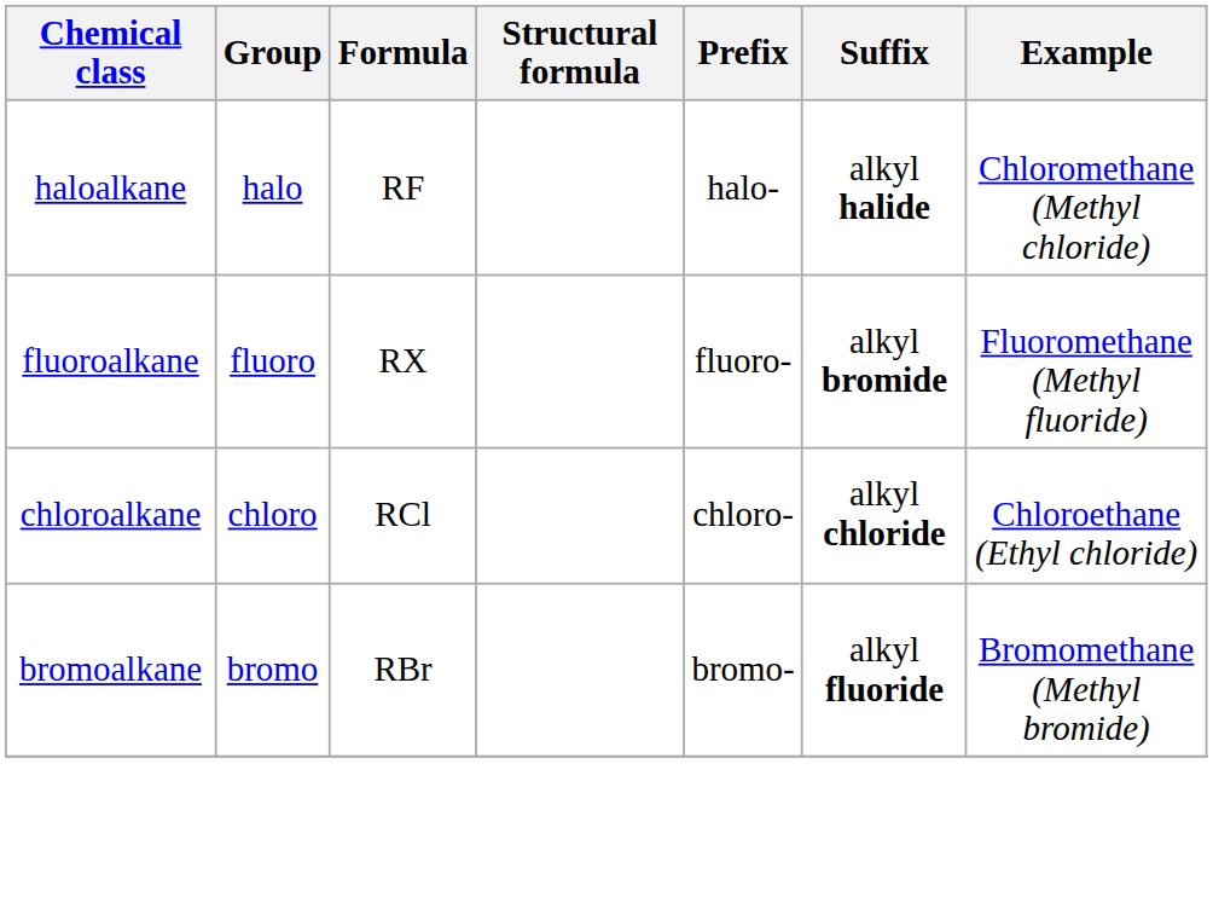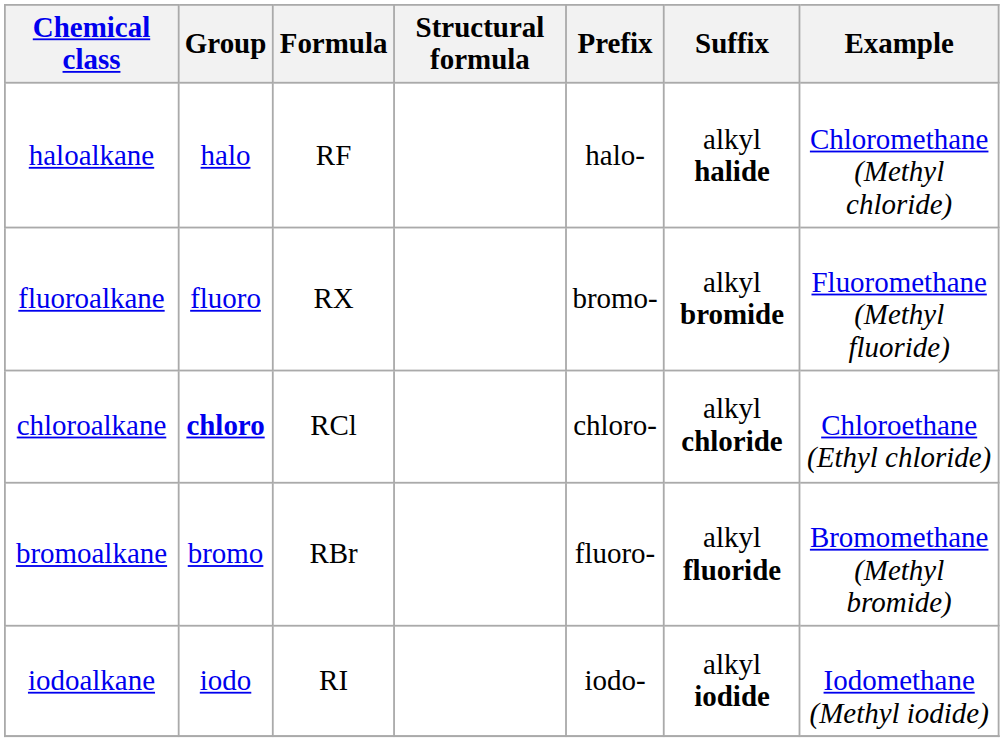fluoroalkane | Prefix: fluoro- -> bromo-
chloroalkane | Group: normal -> bold
bromoalkane | Prefix: bromo- -> fluoro-
+ row: iodoalkane | iodo | RI | iodo- | alkyl iodide | Iodomethane (Methyl iodide)
